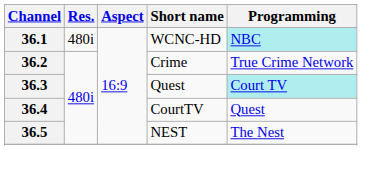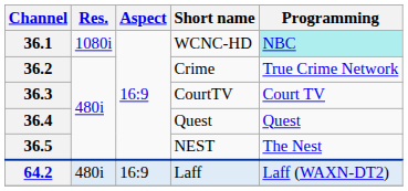36.1 | Res.: 480i -> 1080i
36.3 | Short name: Quest -> CourtTV
36.3 | Programming: paleturquoise background -> no background
36.4 | Short name: CourtTV -> Quest
+ row: 64.2 | 480i | 16:9 | Laff | Laff (WAXN-DT2)
